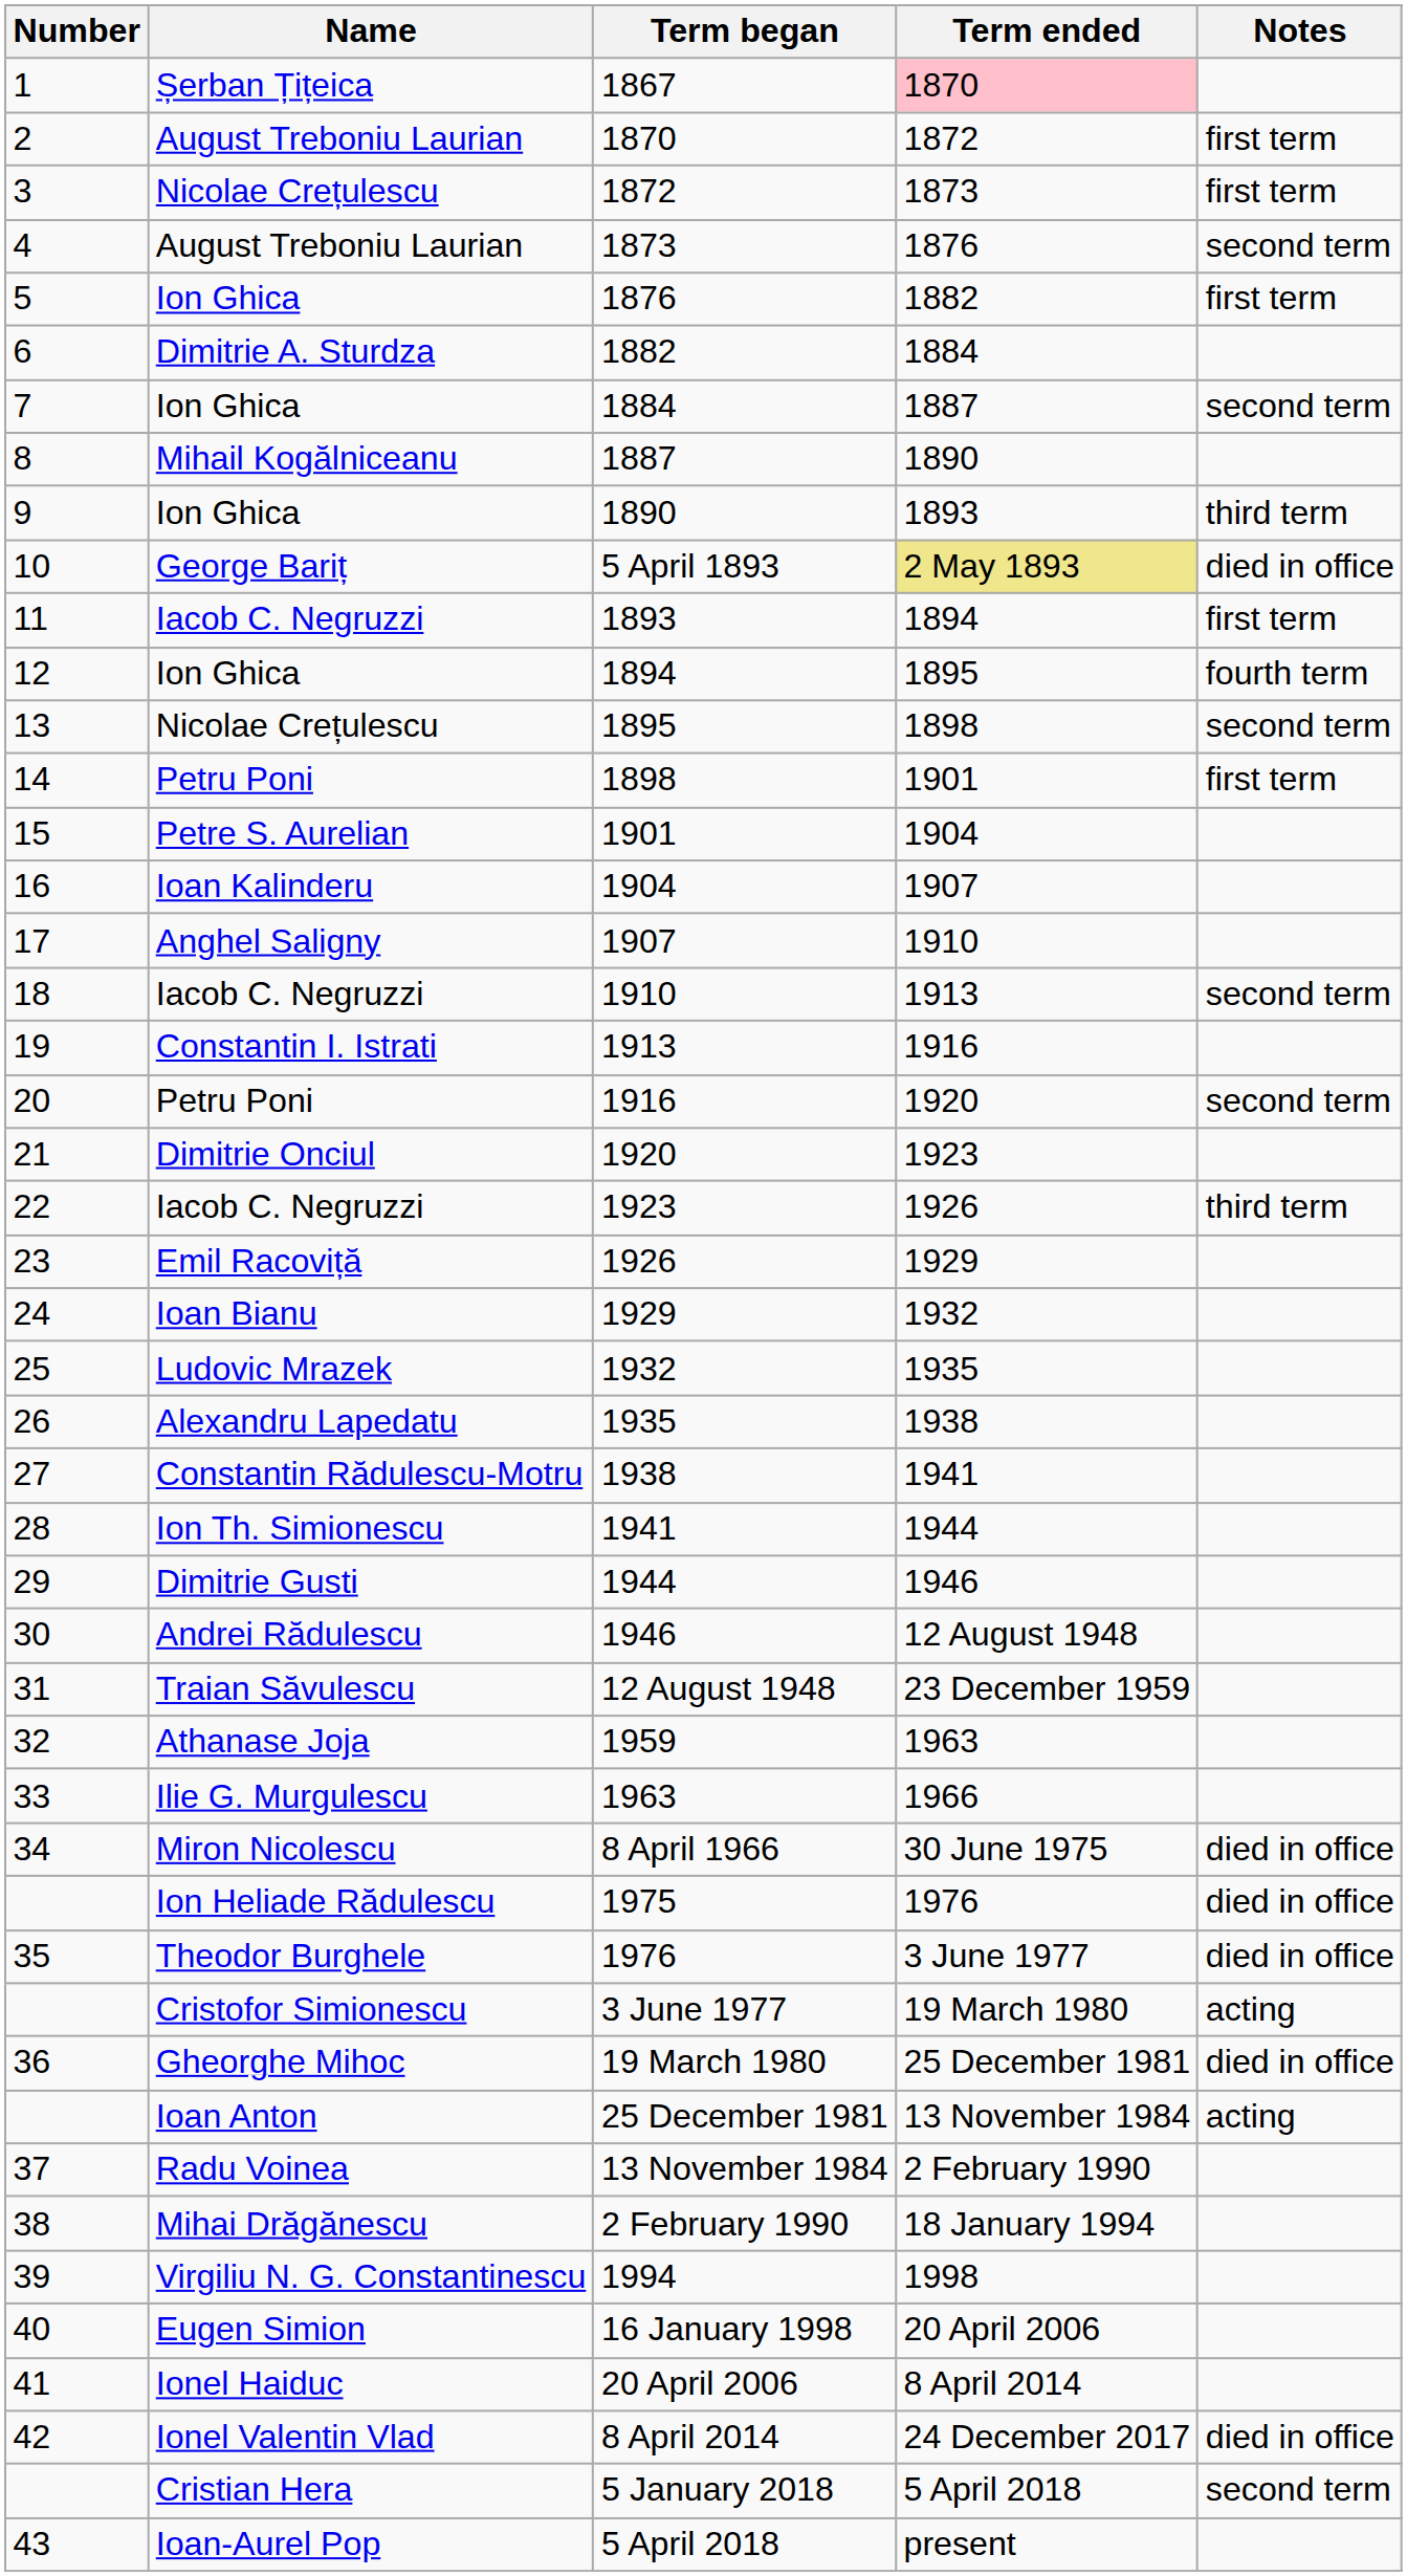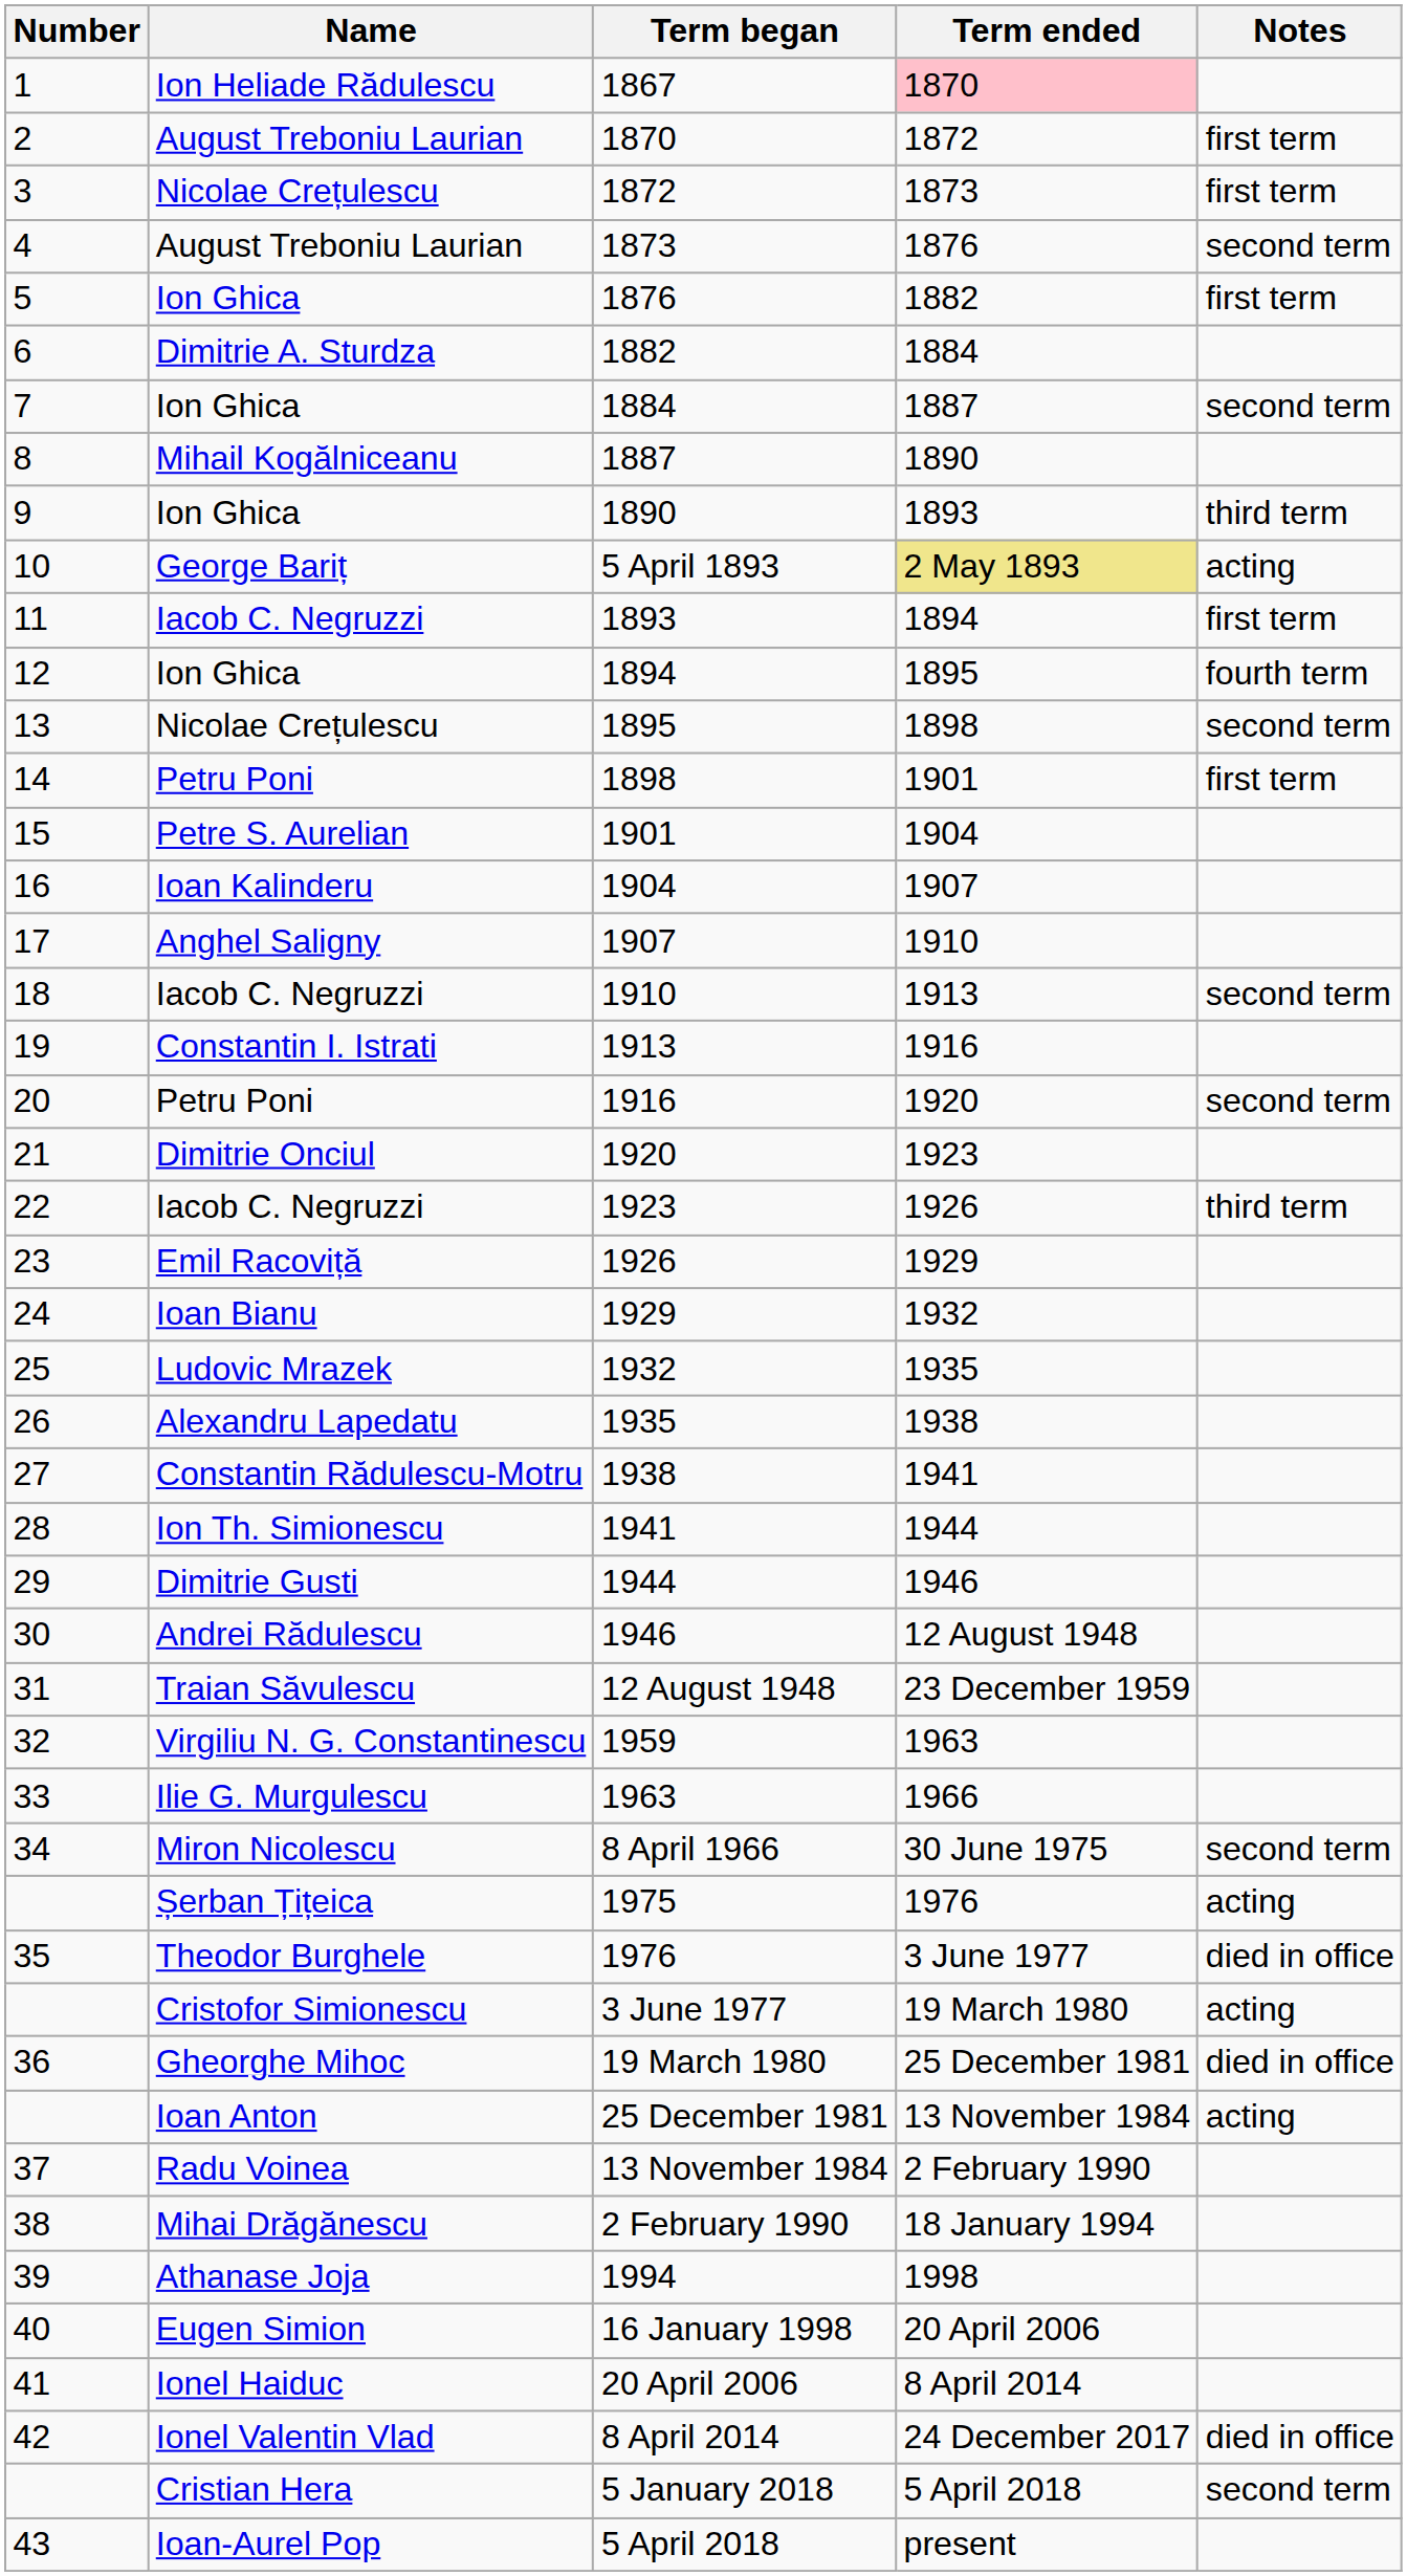1867 | Name: Șerban Țițeica -> Ion Heliade Rădulescu
5 April 1893 | Notes: died in office -> acting
1959 | Name: Athanase Joja -> Virgiliu N. G. Constantinescu
8 April 1966 | Notes: died in office -> second term
1975 | Name: Ion Heliade Rădulescu -> Șerban Țițeica
1975 | Notes: died in office -> acting
1994 | Name: Virgiliu N. G. Constantinescu -> Athanase Joja
